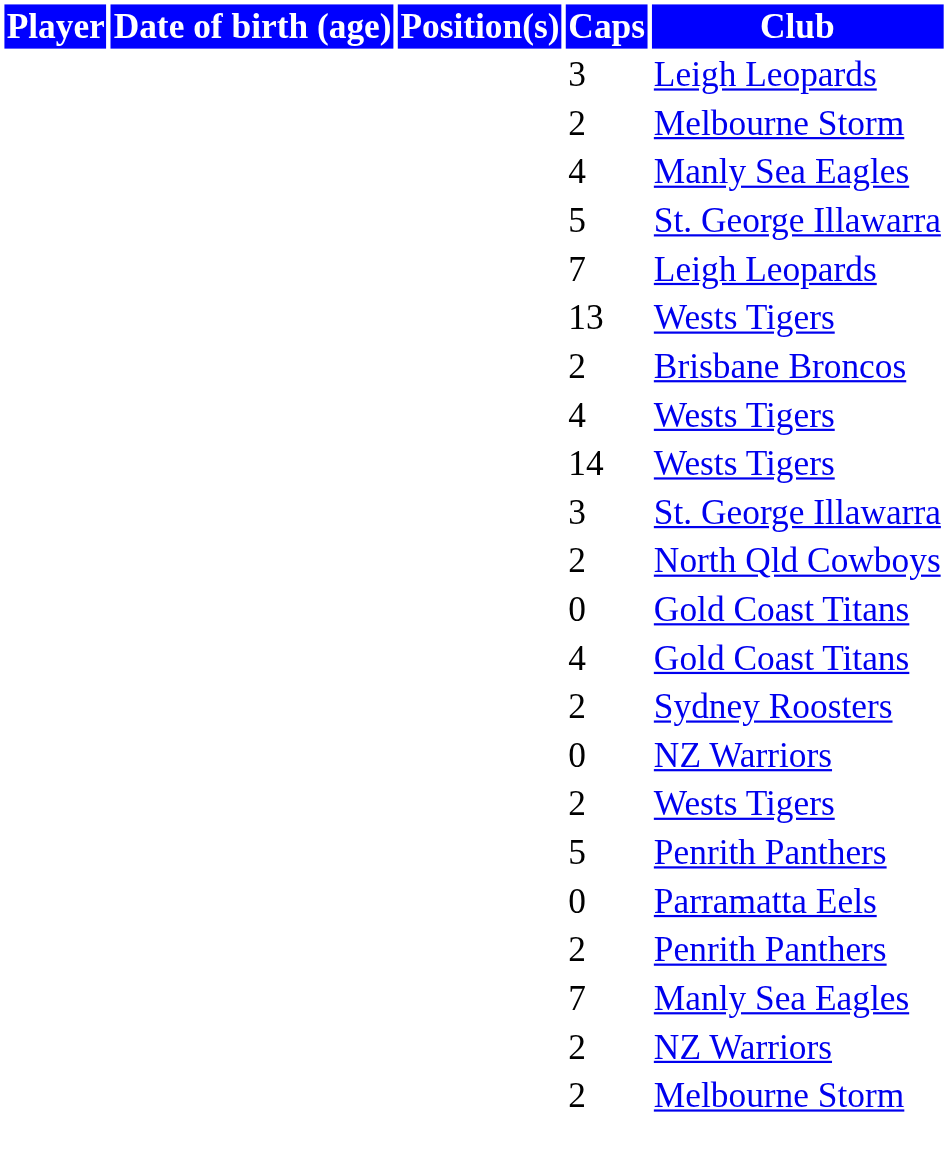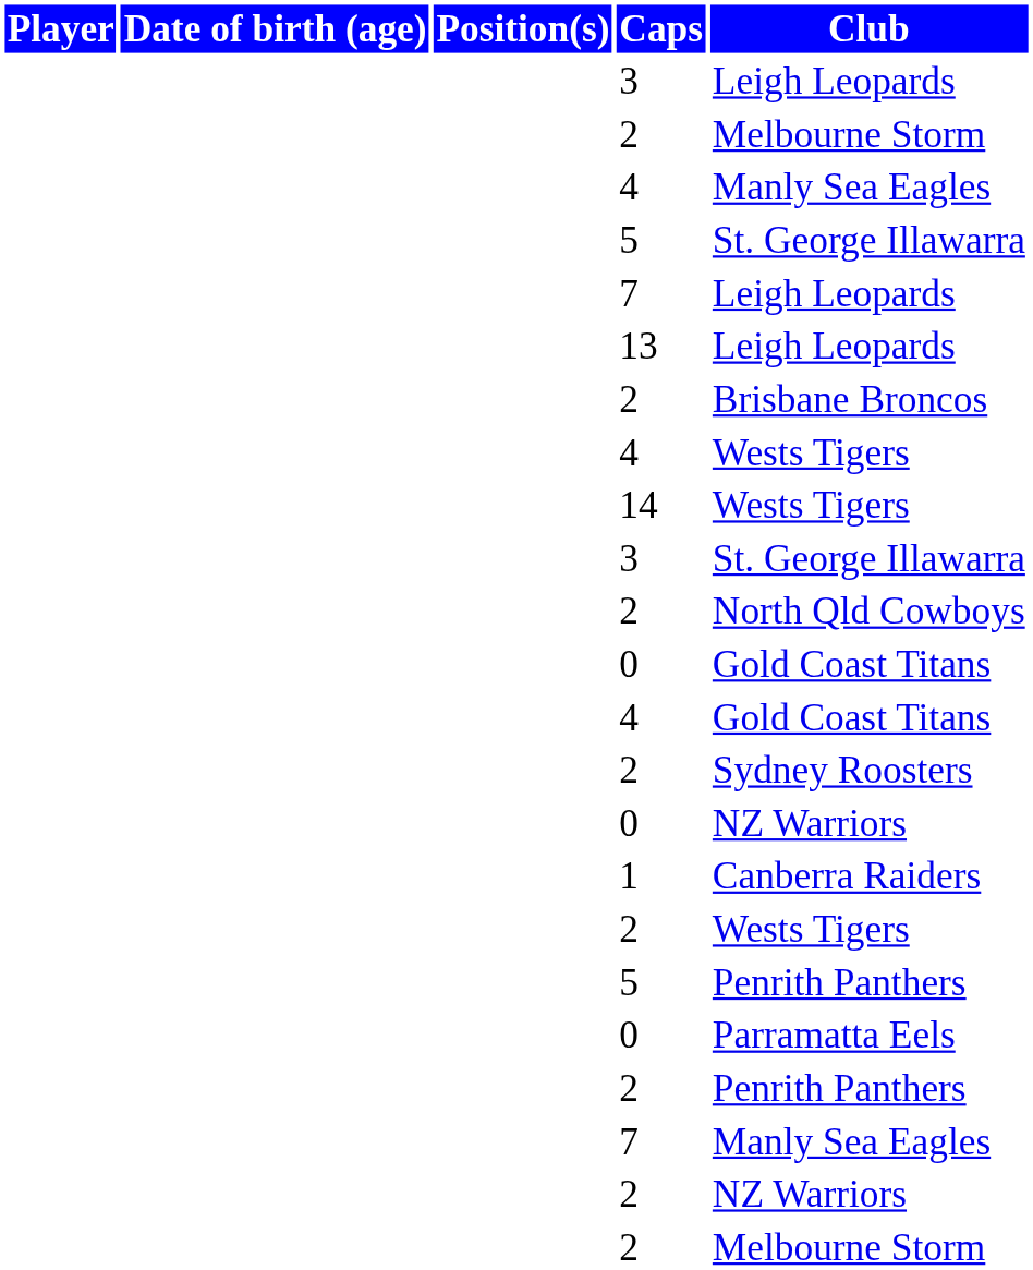13 | Club: Wests Tigers -> Leigh Leopards
+ row: 1 | Canberra Raiders
